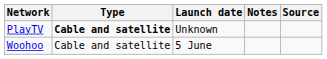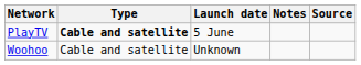PlayTV | Launch date: Unknown -> 5 June
Woohoo | Launch date: 5 June -> Unknown
